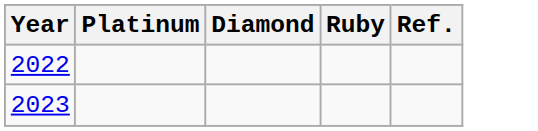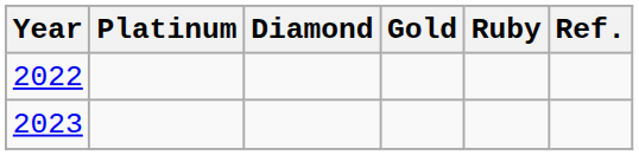+ column: Gold
